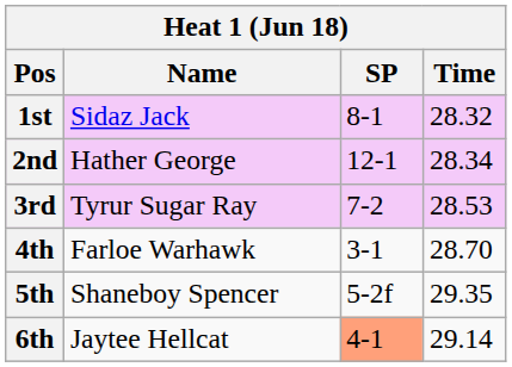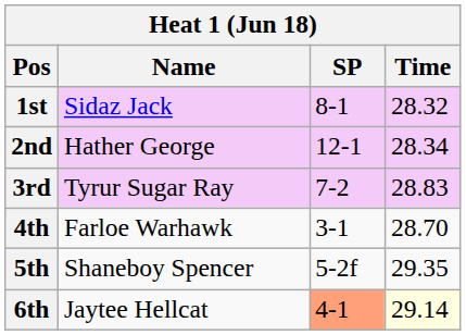3rd | Time: 28.53 -> 28.83
6th | Time: no background -> lightyellow background
